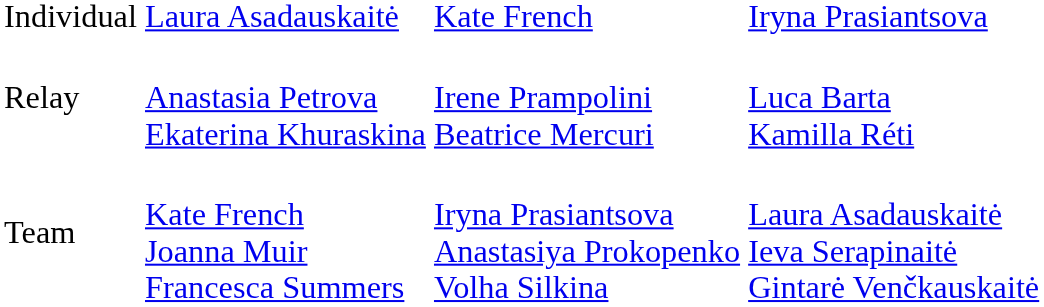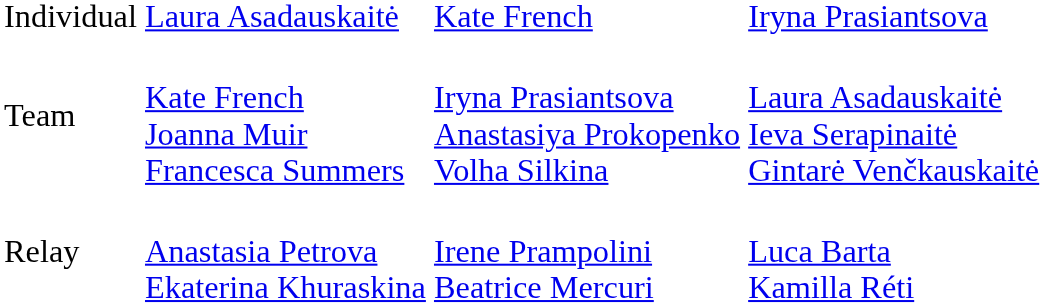rows swapped: Team <-> Relay
